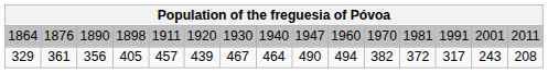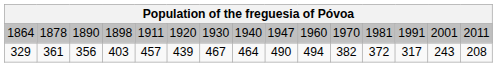1864 | column 2: 1876 -> 1878
329 | column 4: 405 -> 403
